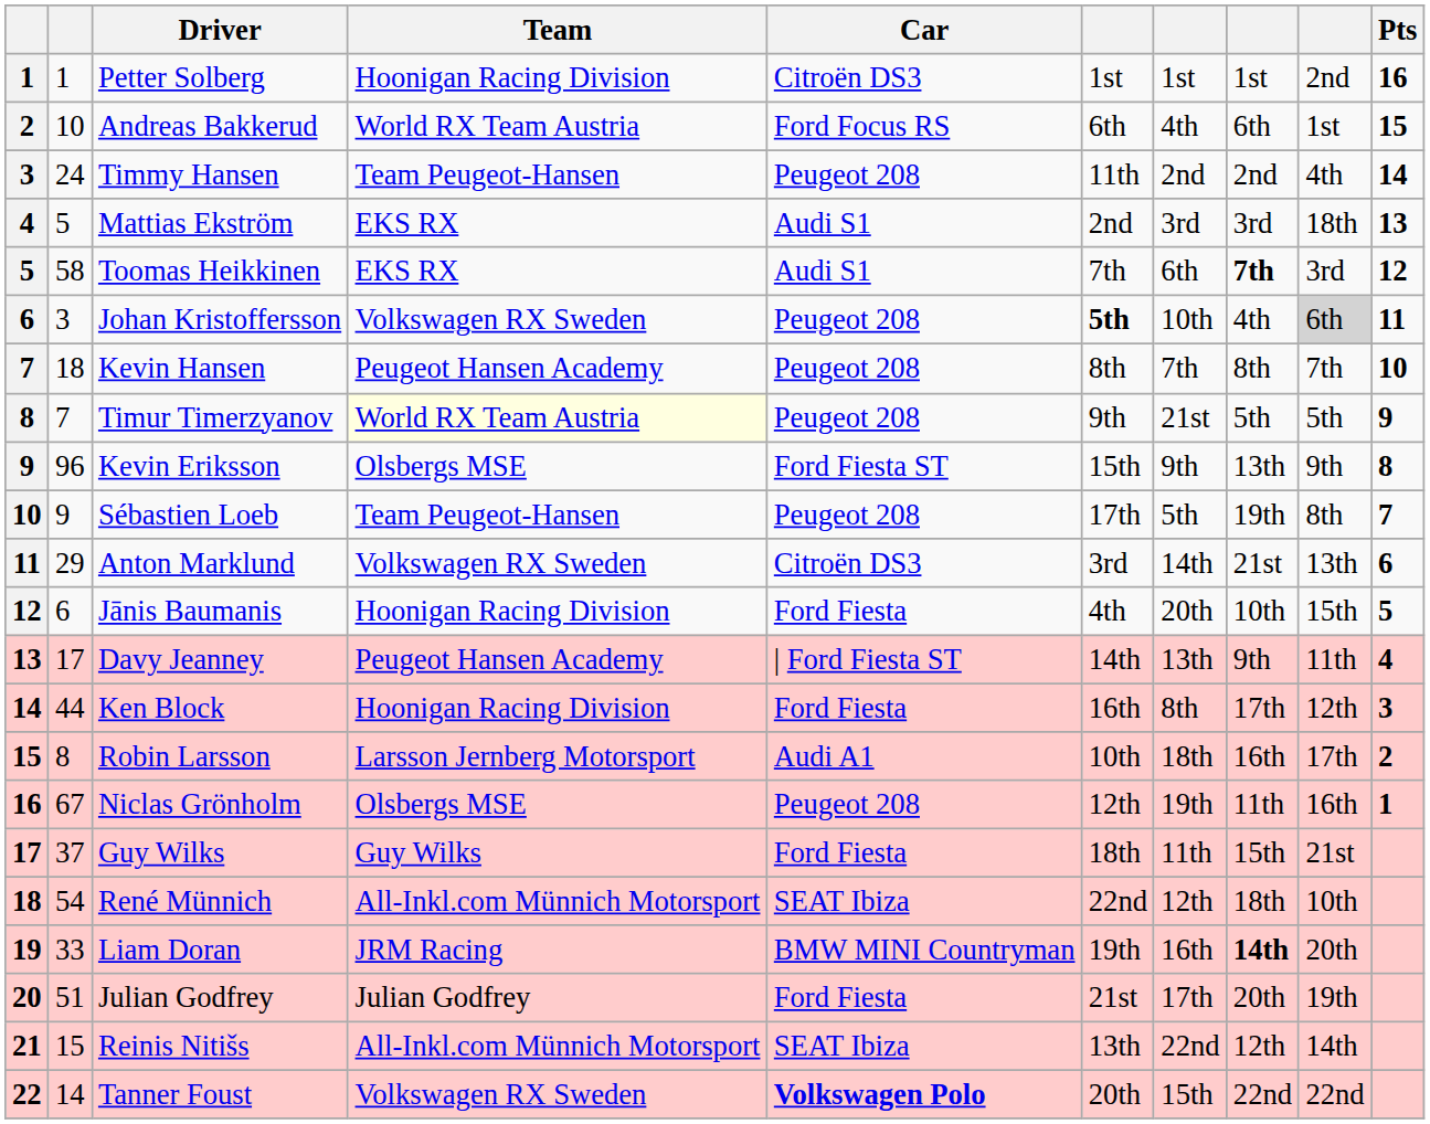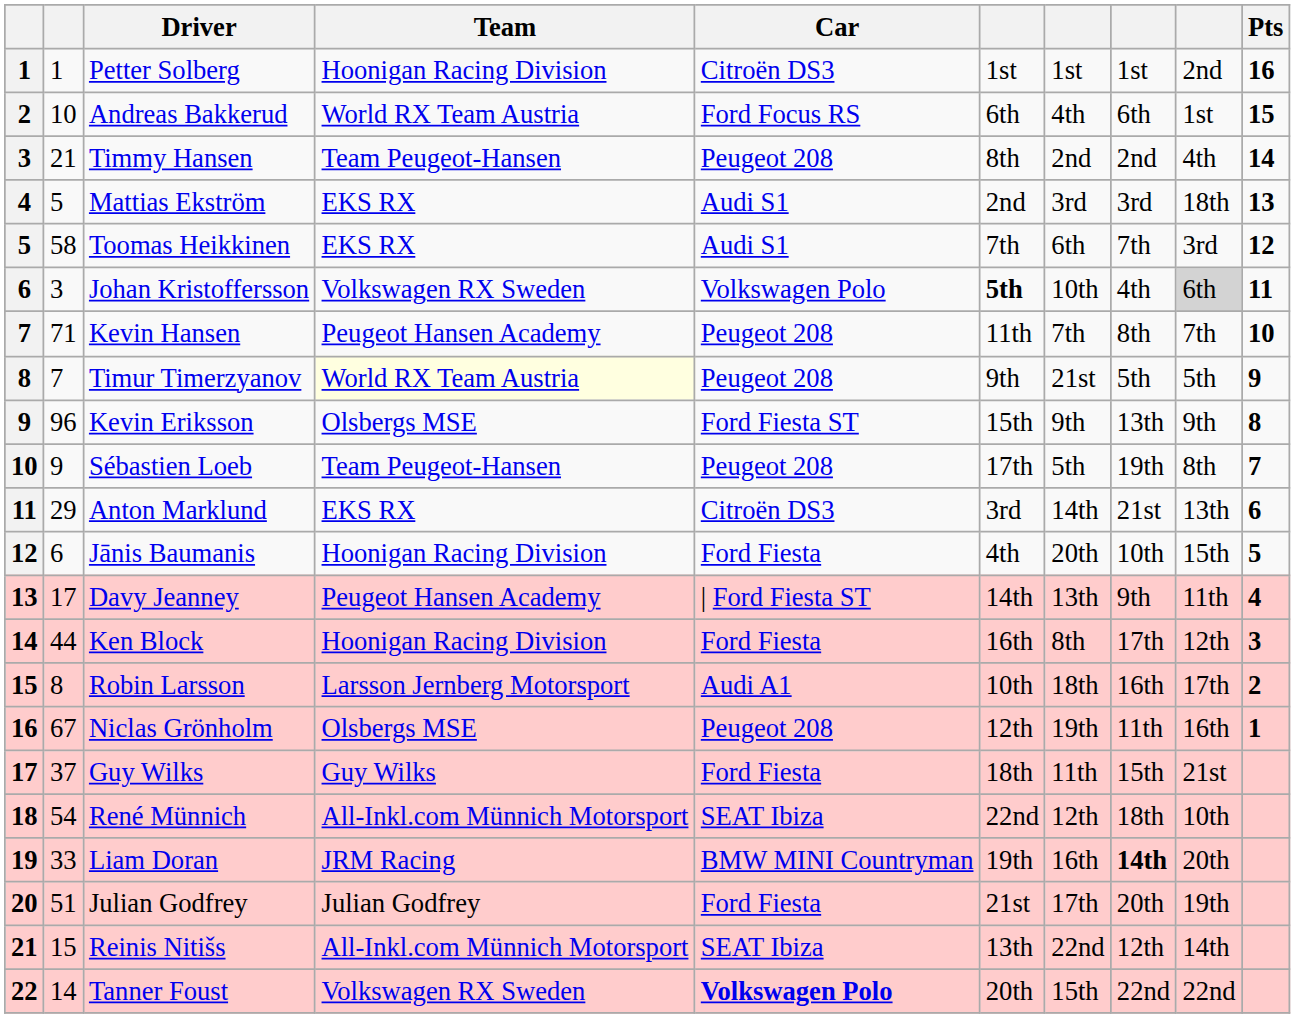Timmy Hansen | column 2: 24 -> 21
Timmy Hansen | column 6: 11th -> 8th
Toomas Heikkinen | column 8: bold -> normal
Johan Kristoffersson | Car: Peugeot 208 -> Volkswagen Polo
Kevin Hansen | column 2: 18 -> 71
Kevin Hansen | column 6: 8th -> 11th
Anton Marklund | Team: Volkswagen RX Sweden -> EKS RX
